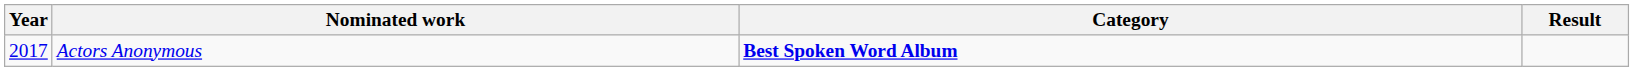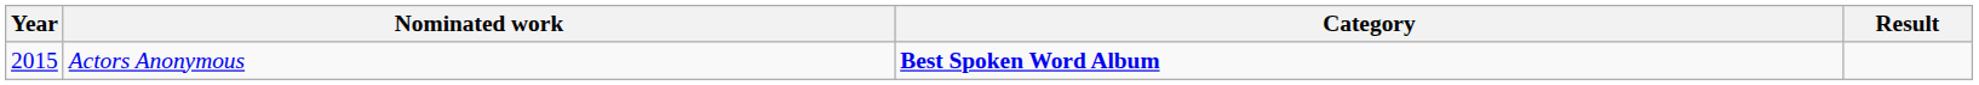Actors Anonymous | Year: 2017 -> 2015
